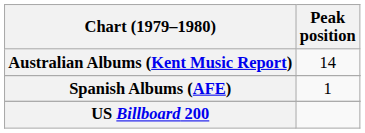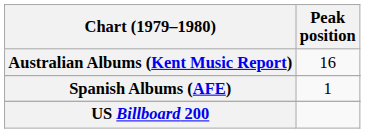Australian Albums (Kent Music Report) | Peak position: 14 -> 16
